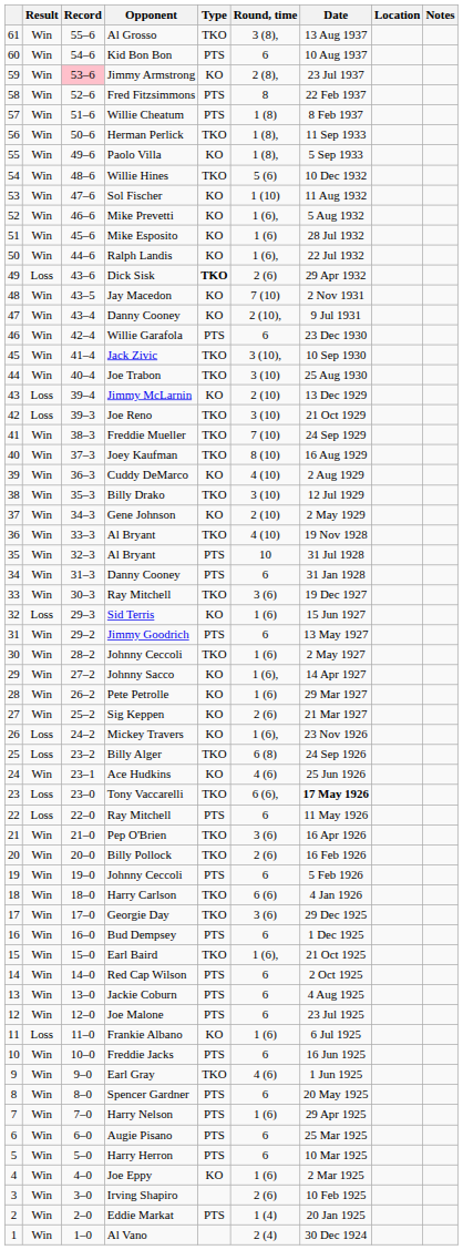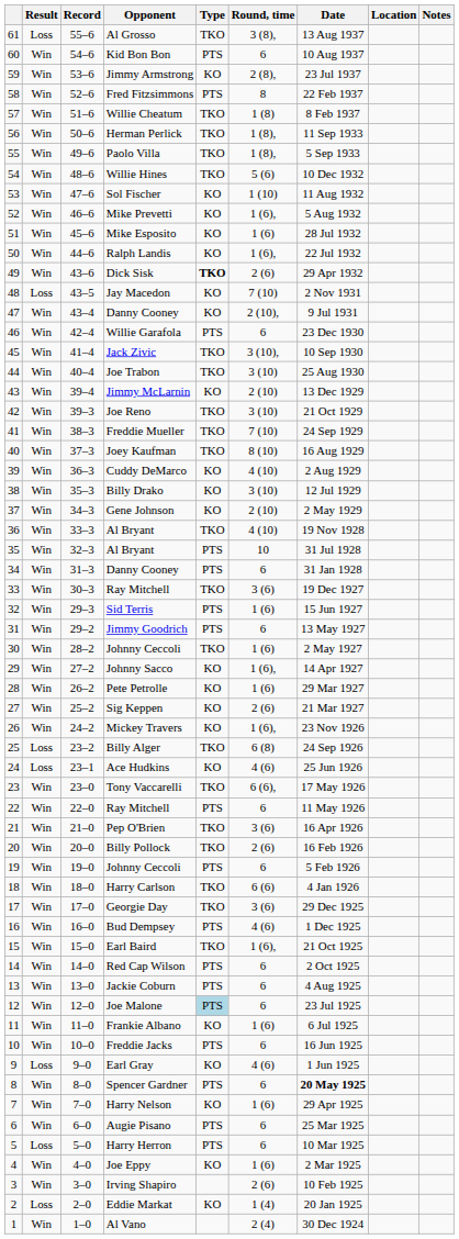Al Grosso | Result: Win -> Loss
Jimmy Armstrong | Record: pink background -> no background
Willie Cheatum | Type: PTS -> TKO
Paolo Villa | Type: KO -> TKO
Dick Sisk | Result: Loss -> Win
Jay Macedon | Result: Win -> Loss
Jimmy McLarnin | Result: Loss -> Win
Joe Reno | Result: Loss -> Win
Billy Drako | Type: TKO -> KO
Sid Terris | Result: Loss -> Win
Sid Terris | Type: KO -> PTS
Mickey Travers | Result: Loss -> Win
Ace Hudkins | Result: Win -> Loss
Tony Vaccarelli | Result: Loss -> Win
Tony Vaccarelli | Date: bold -> normal
22 / Ray Mitchell | Result: Loss -> Win
Bud Dempsey | Round, time: 6 -> 4 (6)
Joe Malone | Type: no background -> lightblue background
Frankie Albano | Result: Loss -> Win
Earl Gray | Result: Win -> Loss
Earl Gray | Type: TKO -> KO
Spencer Gardner | Date: normal -> bold
Harry Nelson | Type: PTS -> KO
Harry Herron | Result: Win -> Loss
Eddie Markat | Result: Win -> Loss
Eddie Markat | Type: PTS -> KO
